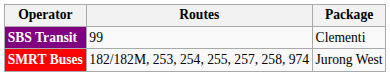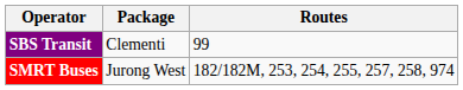columns swapped: Package <-> Routes
